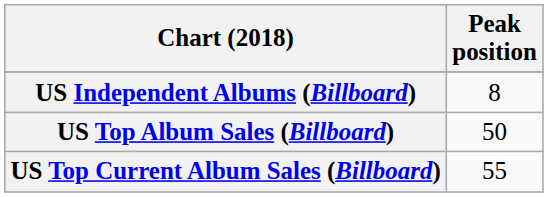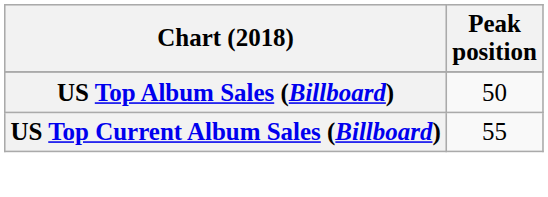- row: US Independent Albums (Billboard) | 8
